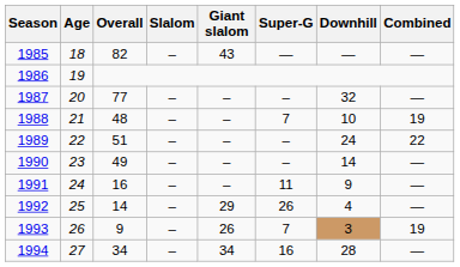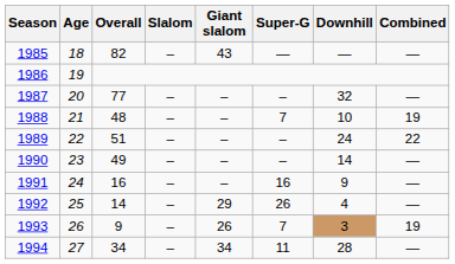1991 | Super-G: 11 -> 16
1994 | Super-G: 16 -> 11
